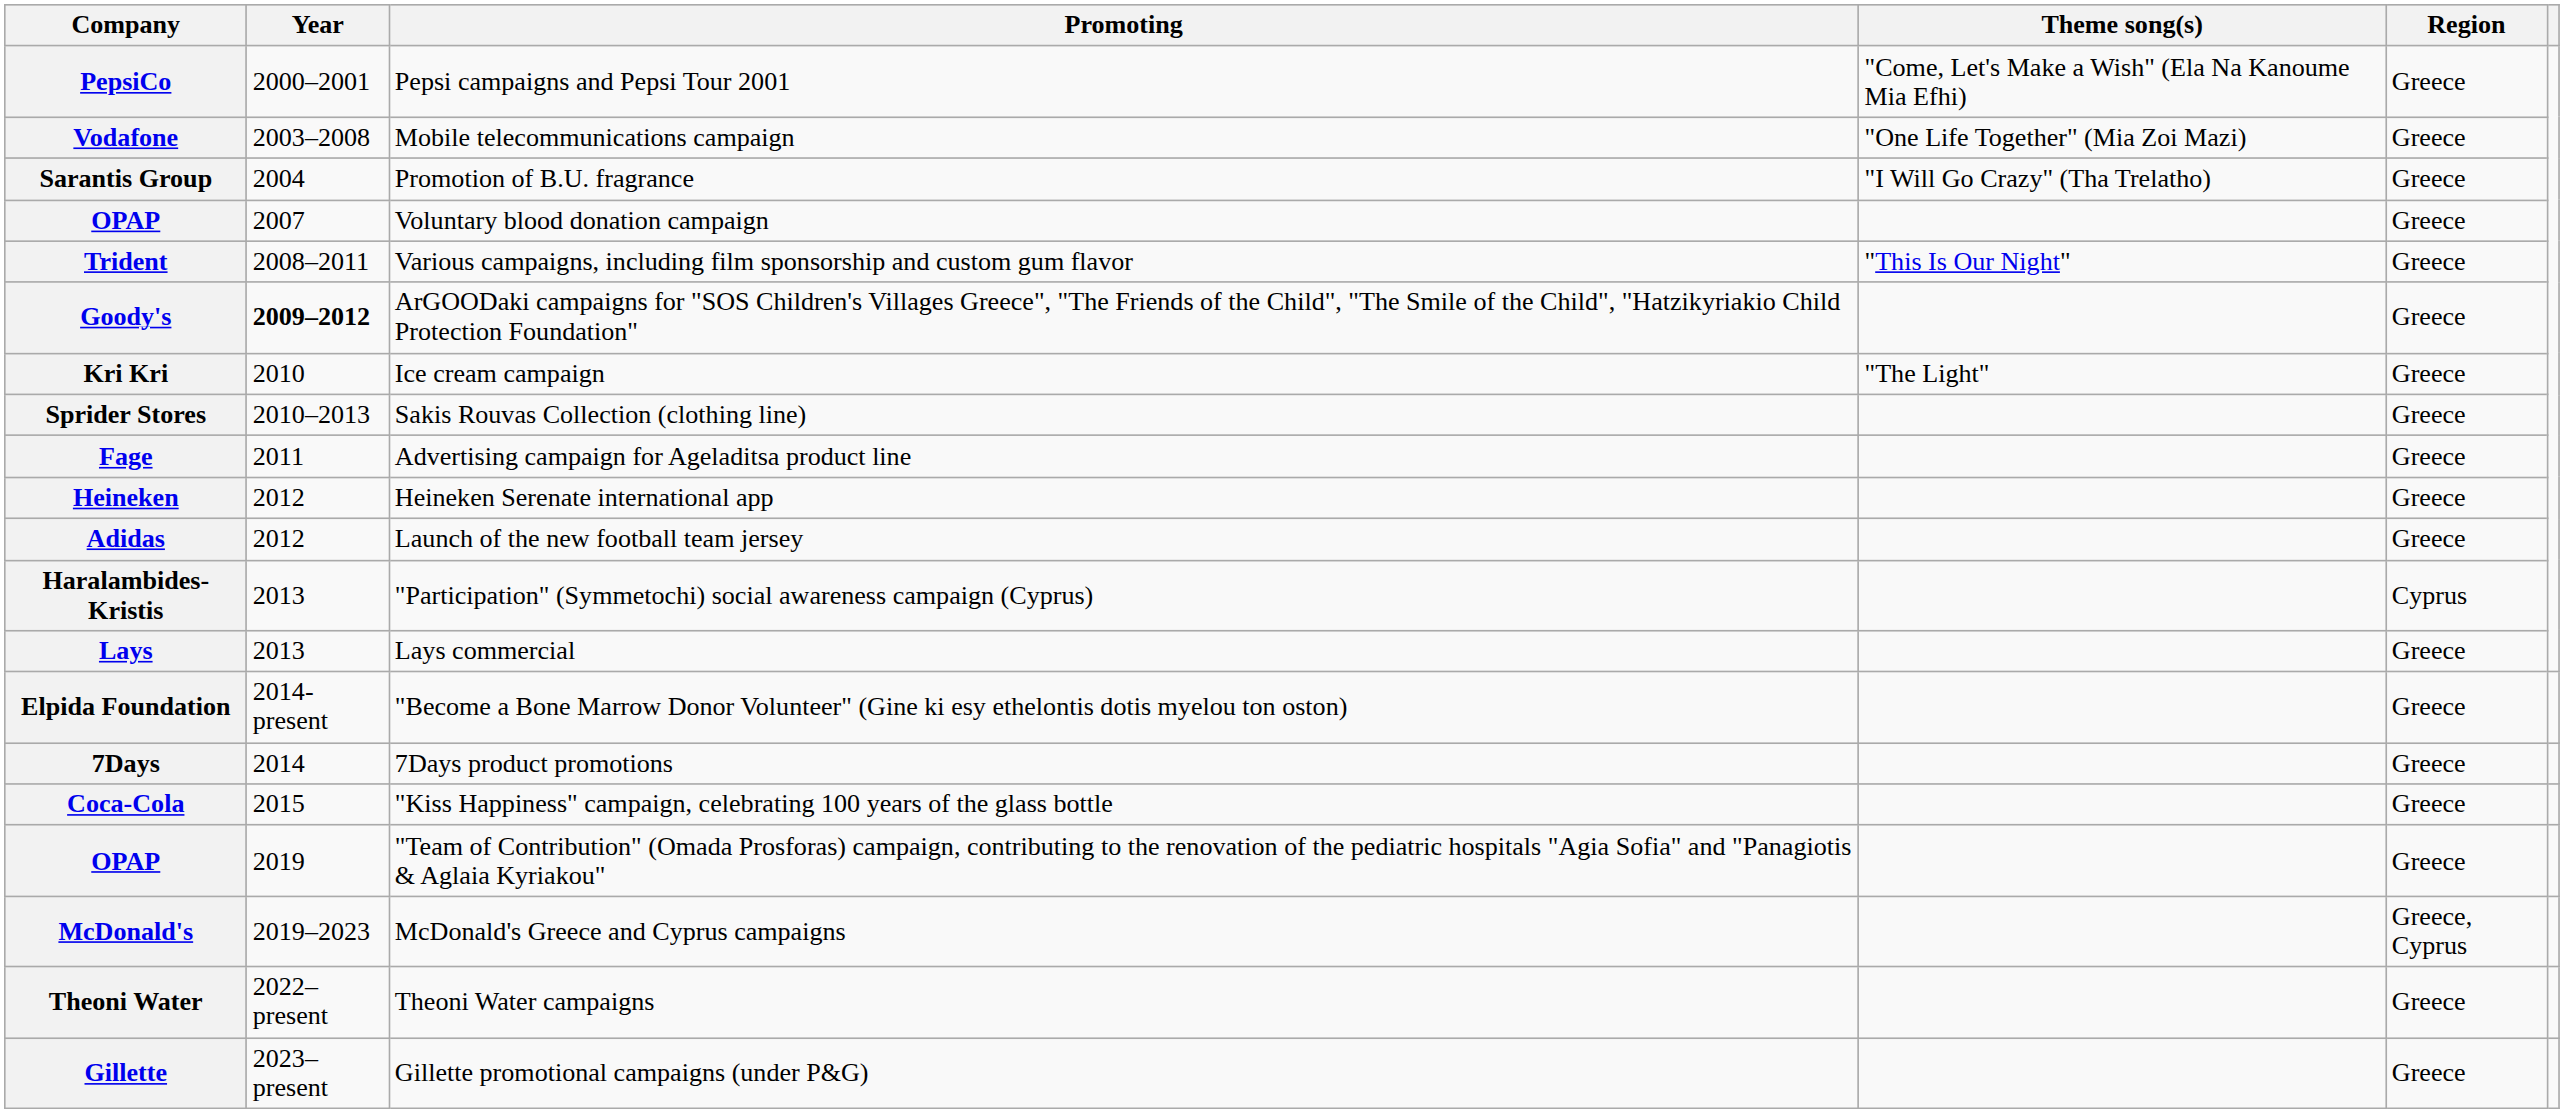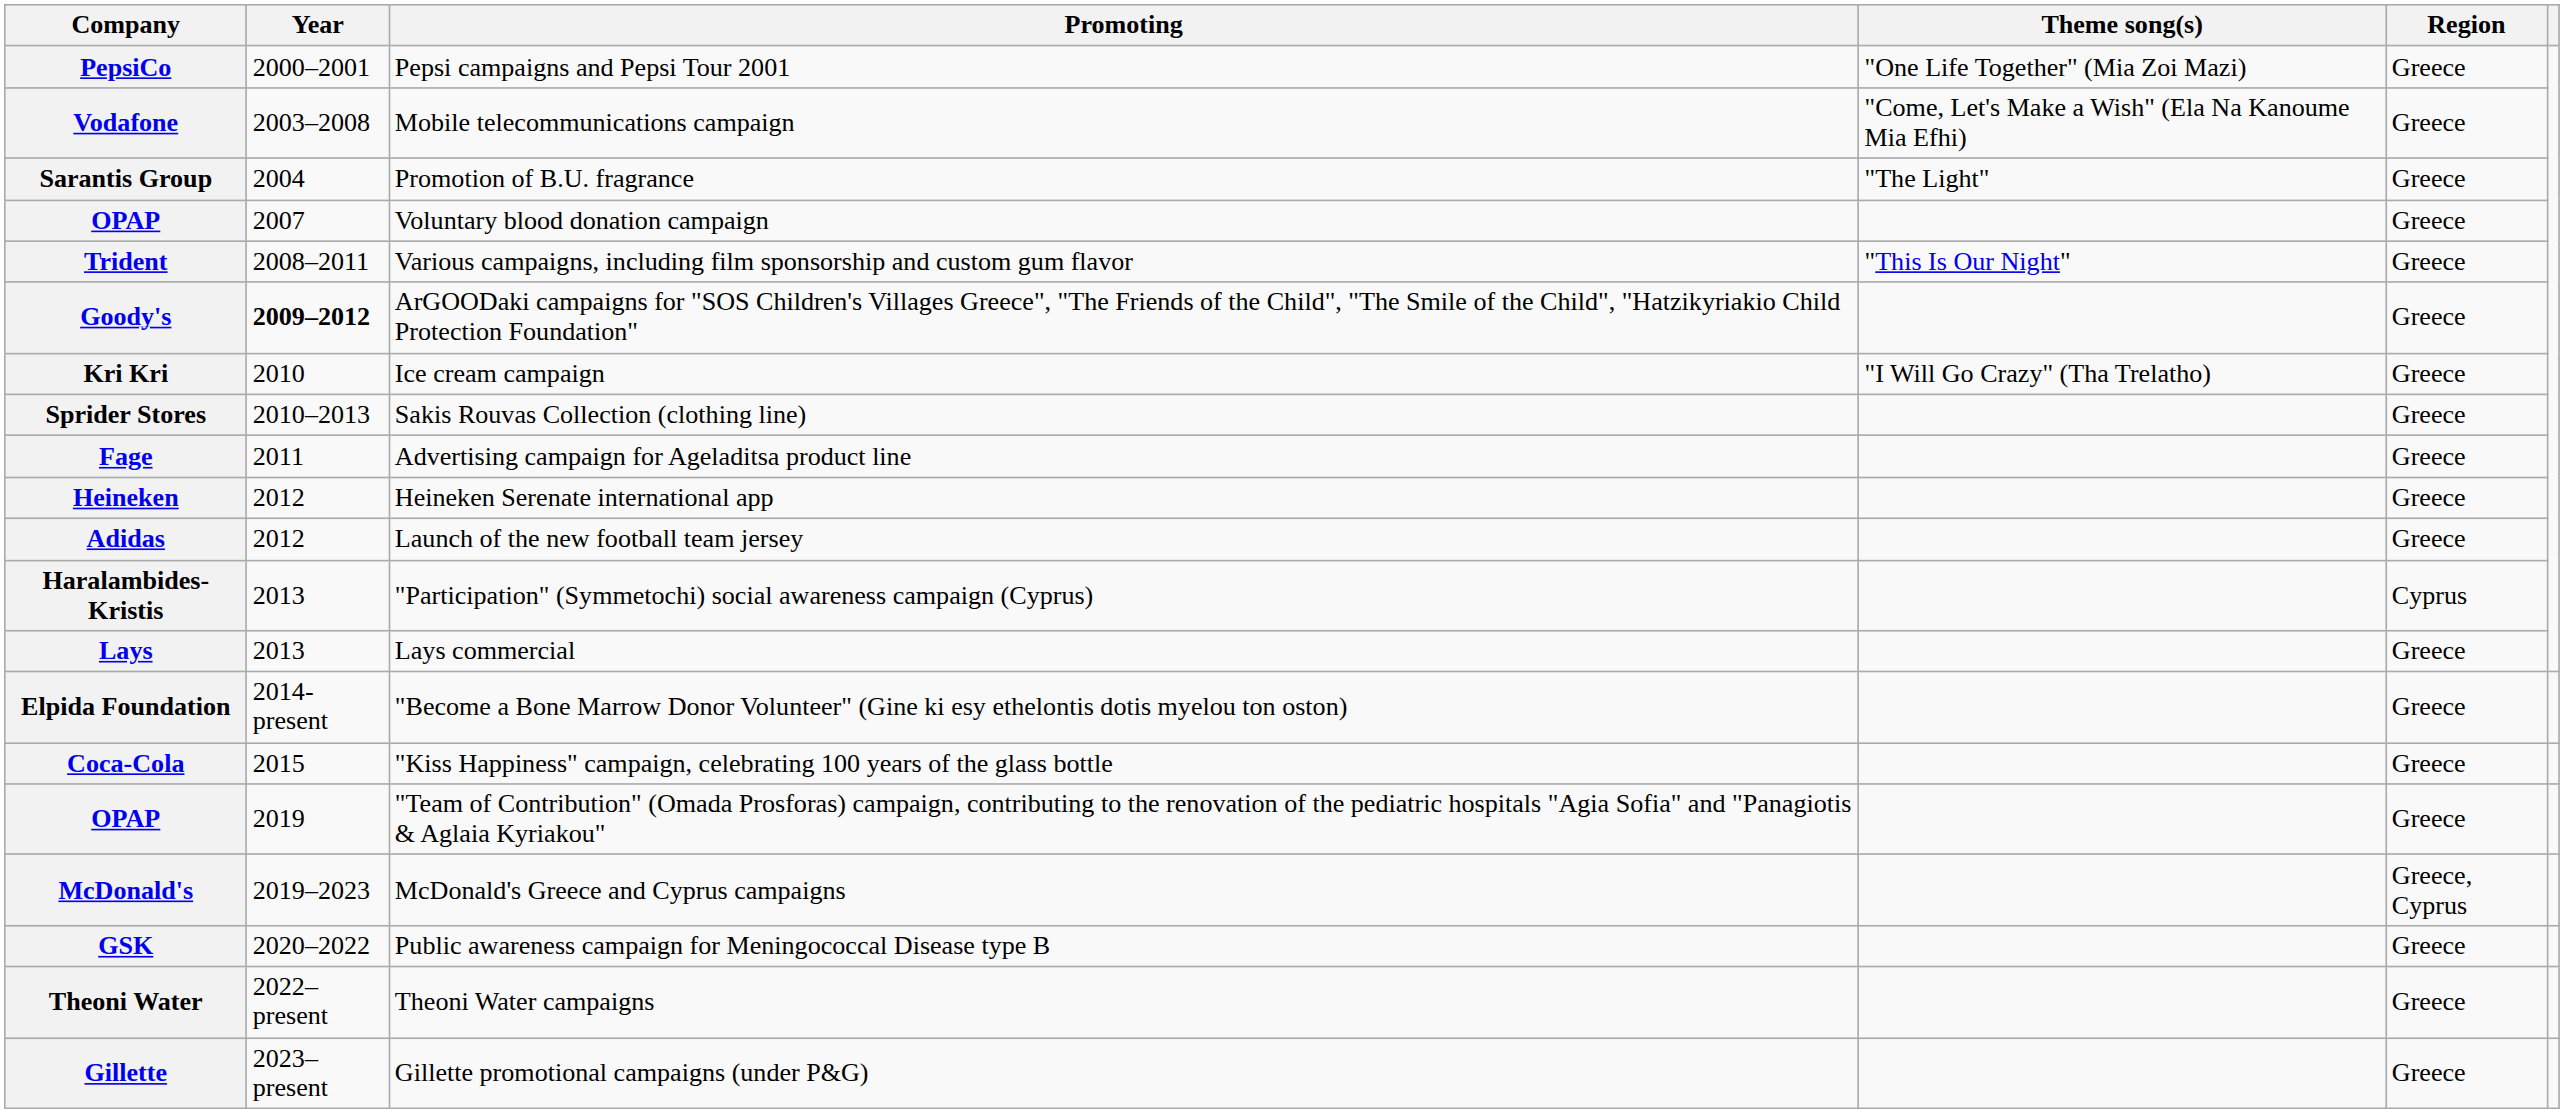PepsiCo | Theme song(s): "Come, Let's Make a Wish" (Ela Na Kanoume Mia Efhi) -> "One Life Together" (Mia Zoi Mazi)
Vodafone | Theme song(s): "One Life Together" (Mia Zoi Mazi) -> "Come, Let's Make a Wish" (Ela Na Kanoume Mia Efhi)
Sarantis Group | Theme song(s): "I Will Go Crazy" (Tha Trelatho) -> "The Light"
Kri Kri | Theme song(s): "The Light" -> "I Will Go Crazy" (Tha Trelatho)
- row: 7Days | 2014 | 7Days product promotions | Greece
+ row: GSK | 2020–2022 | Public awareness campaign for Meningococcal Disease type B | Greece
